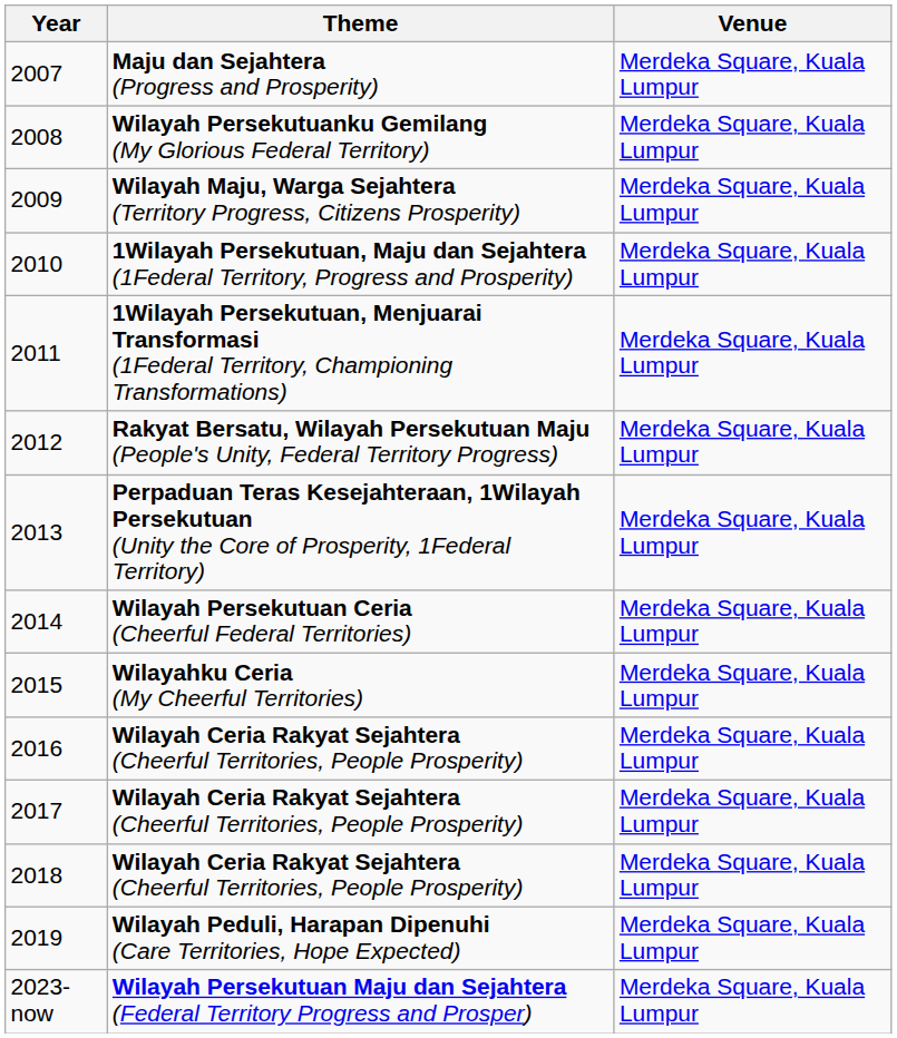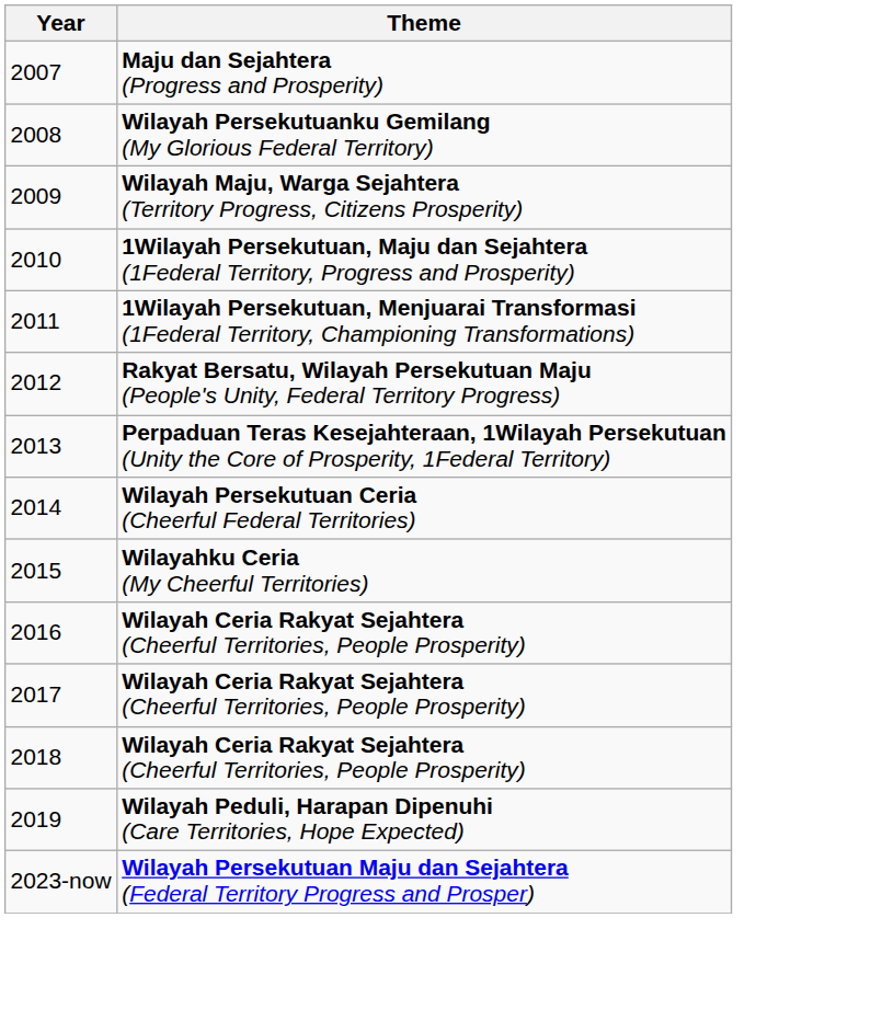- column: Venue | Merdeka Square, Kuala Lumpur | Merdeka Square, Kuala Lumpur | Merdeka Square, Kuala Lumpur | Merdeka Square, Kuala Lumpur | Merdeka Square, Kuala Lumpur | Merdeka Square, Kuala Lumpur | Merdeka Square, Kuala Lumpur | Merdeka Square, Kuala Lumpur | Merdeka Square, Kuala Lumpur | Merdeka Square, Kuala Lumpur | Merdeka Square, Kuala Lumpur | Merdeka Square, Kuala Lumpur | Merdeka Square, Kuala Lumpur | Merdeka Square, Kuala Lumpur
